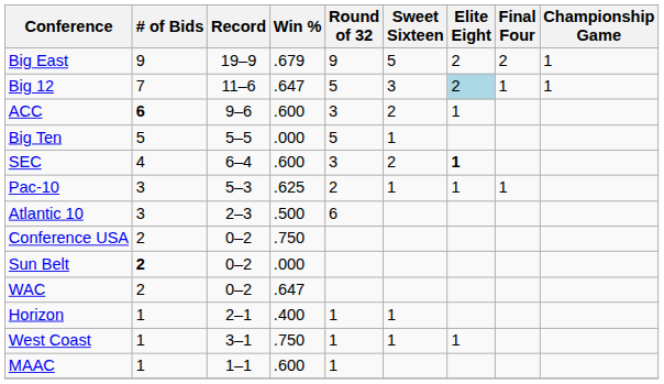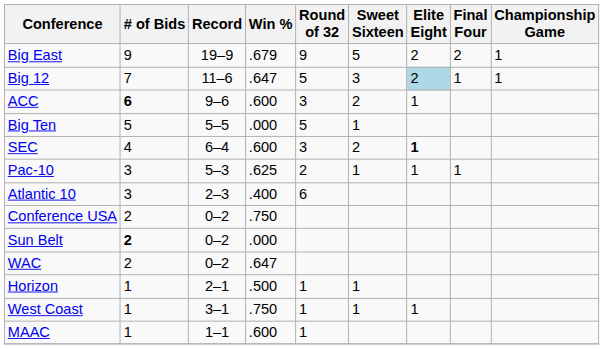Atlantic 10 | Win %: .500 -> .400
Horizon | Win %: .400 -> .500
